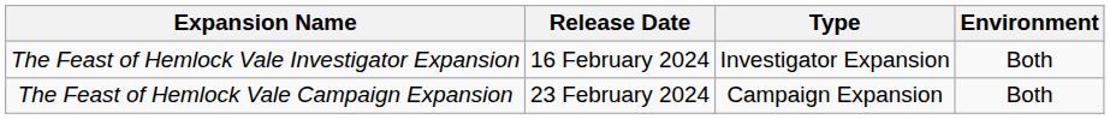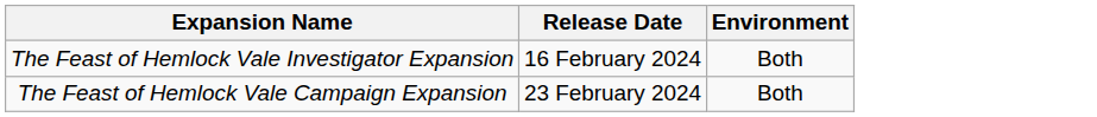- column: Type | Investigator Expansion | Campaign Expansion
